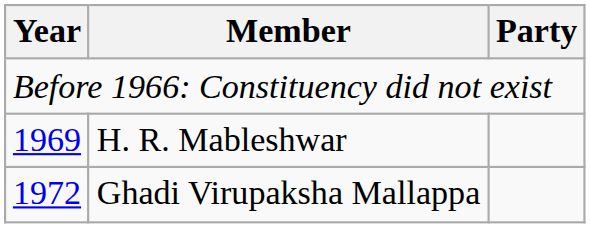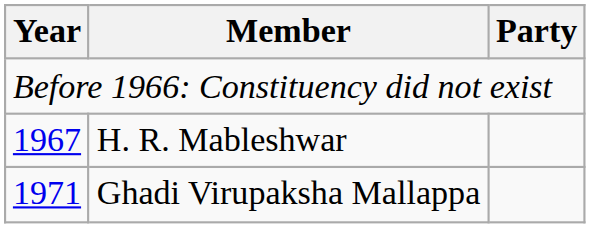H. R. Mableshwar | Year: 1969 -> 1967
Ghadi Virupaksha Mallappa | Year: 1972 -> 1971
